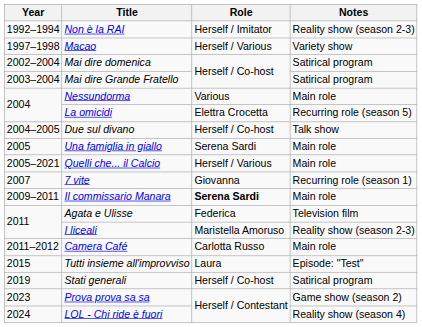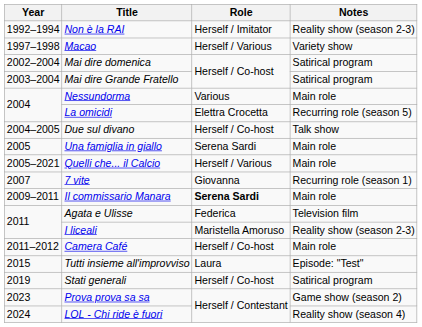Camera Café | Role: Carlotta Russo -> Herself / Co-host
